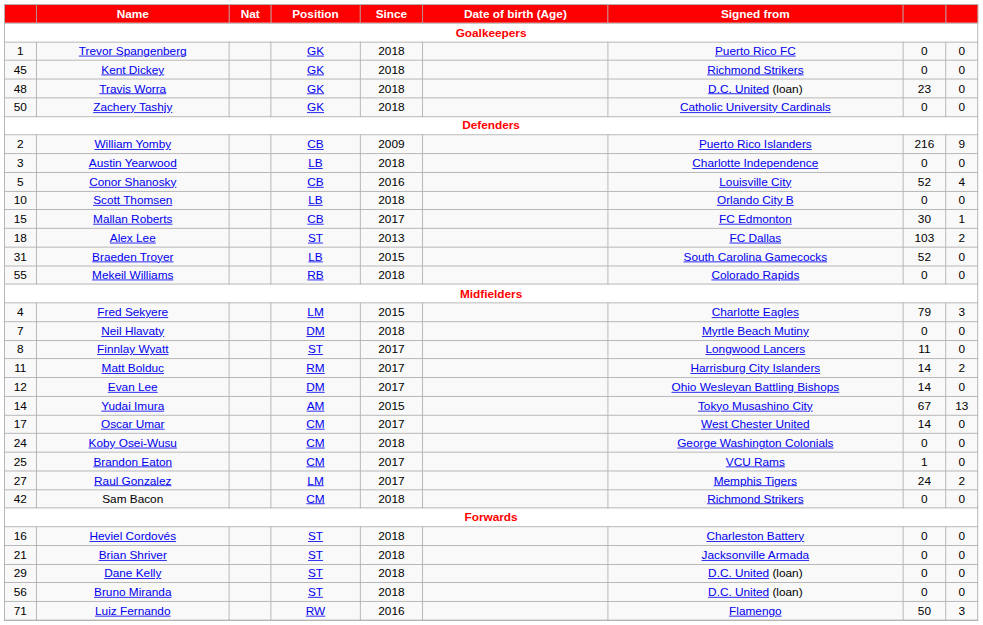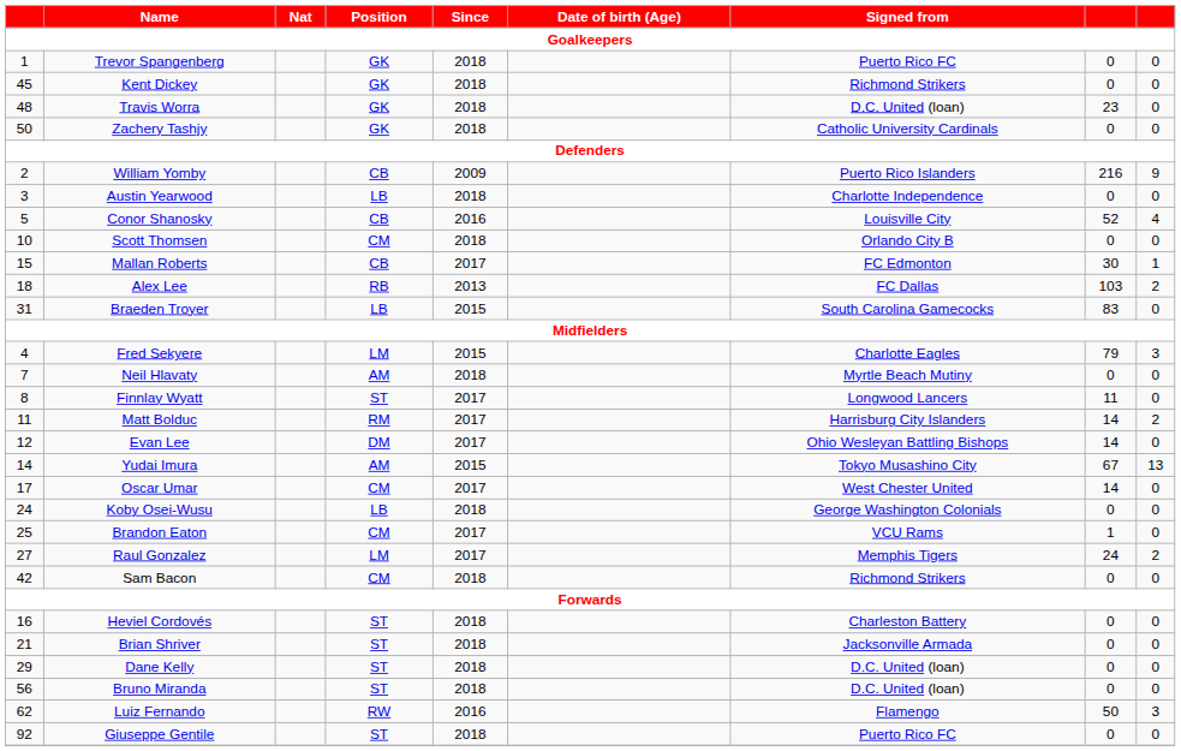Scott Thomsen | Position: LB -> CM
Alex Lee | Position: ST -> RB
Braeden Troyer | column 8: 52 -> 83
- row: 55 | Mekeil Williams | RB | 2018 | Colorado Rapids | 0 | 0
Neil Hlavaty | Position: DM -> AM
Koby Osei-Wusu | Position: CM -> LB
Luiz Fernando | column 1: 71 -> 62
+ row: 92 | Giuseppe Gentile | ST | 2018 | Puerto Rico FC | 0 | 0
